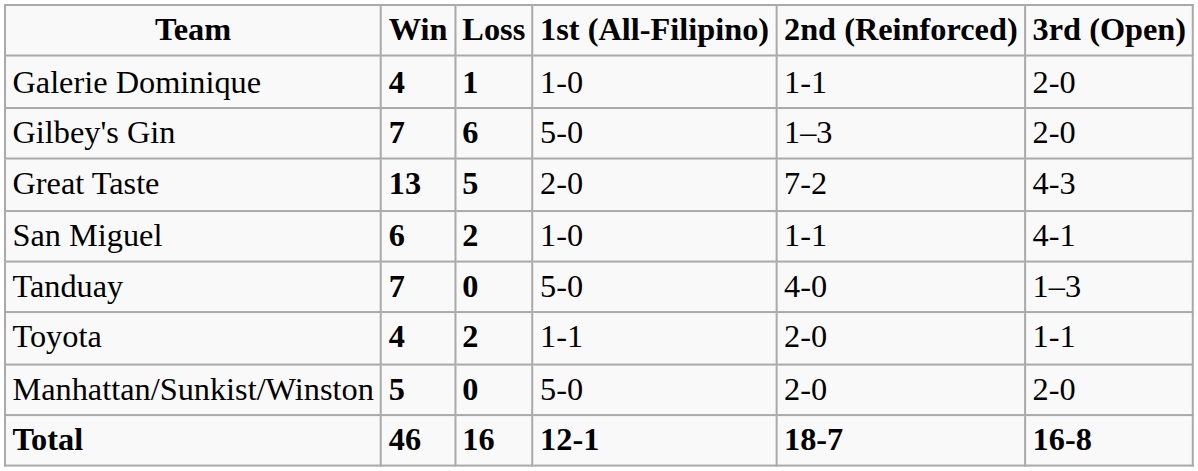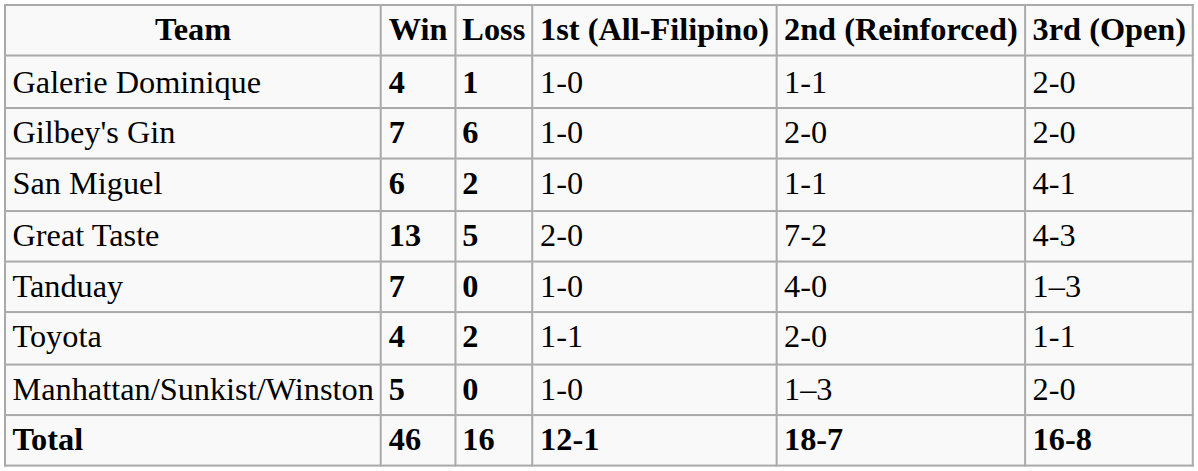Gilbey's Gin | 1st (All-Filipino): 5-0 -> 1-0
Gilbey's Gin | 2nd (Reinforced): 1–3 -> 2-0
rows swapped: Great Taste <-> San Miguel
Tanduay | 1st (All-Filipino): 5-0 -> 1-0
Manhattan/Sunkist/Winston | 1st (All-Filipino): 5-0 -> 1-0
Manhattan/Sunkist/Winston | 2nd (Reinforced): 2-0 -> 1–3
